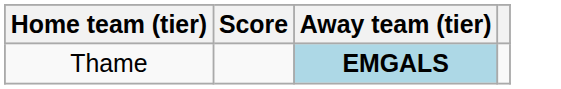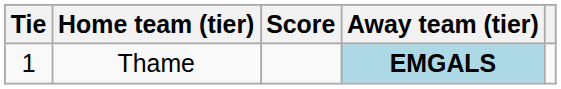+ column: Tie | 1
